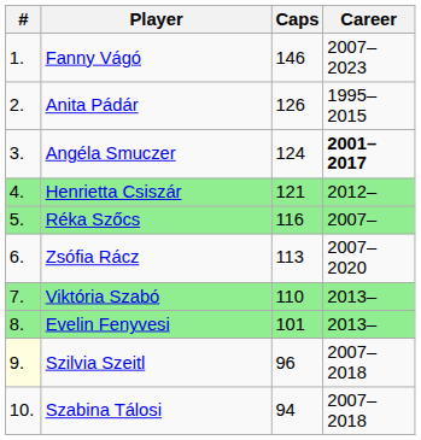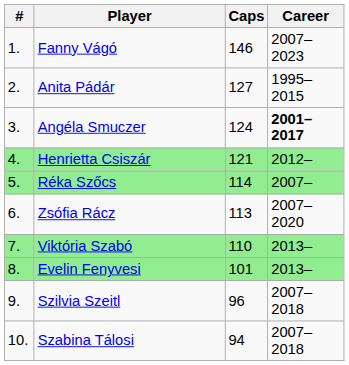Anita Pádár | Caps: 126 -> 127
Réka Szőcs | Caps: 116 -> 114
Szilvia Szeitl | #: lightyellow background -> no background
